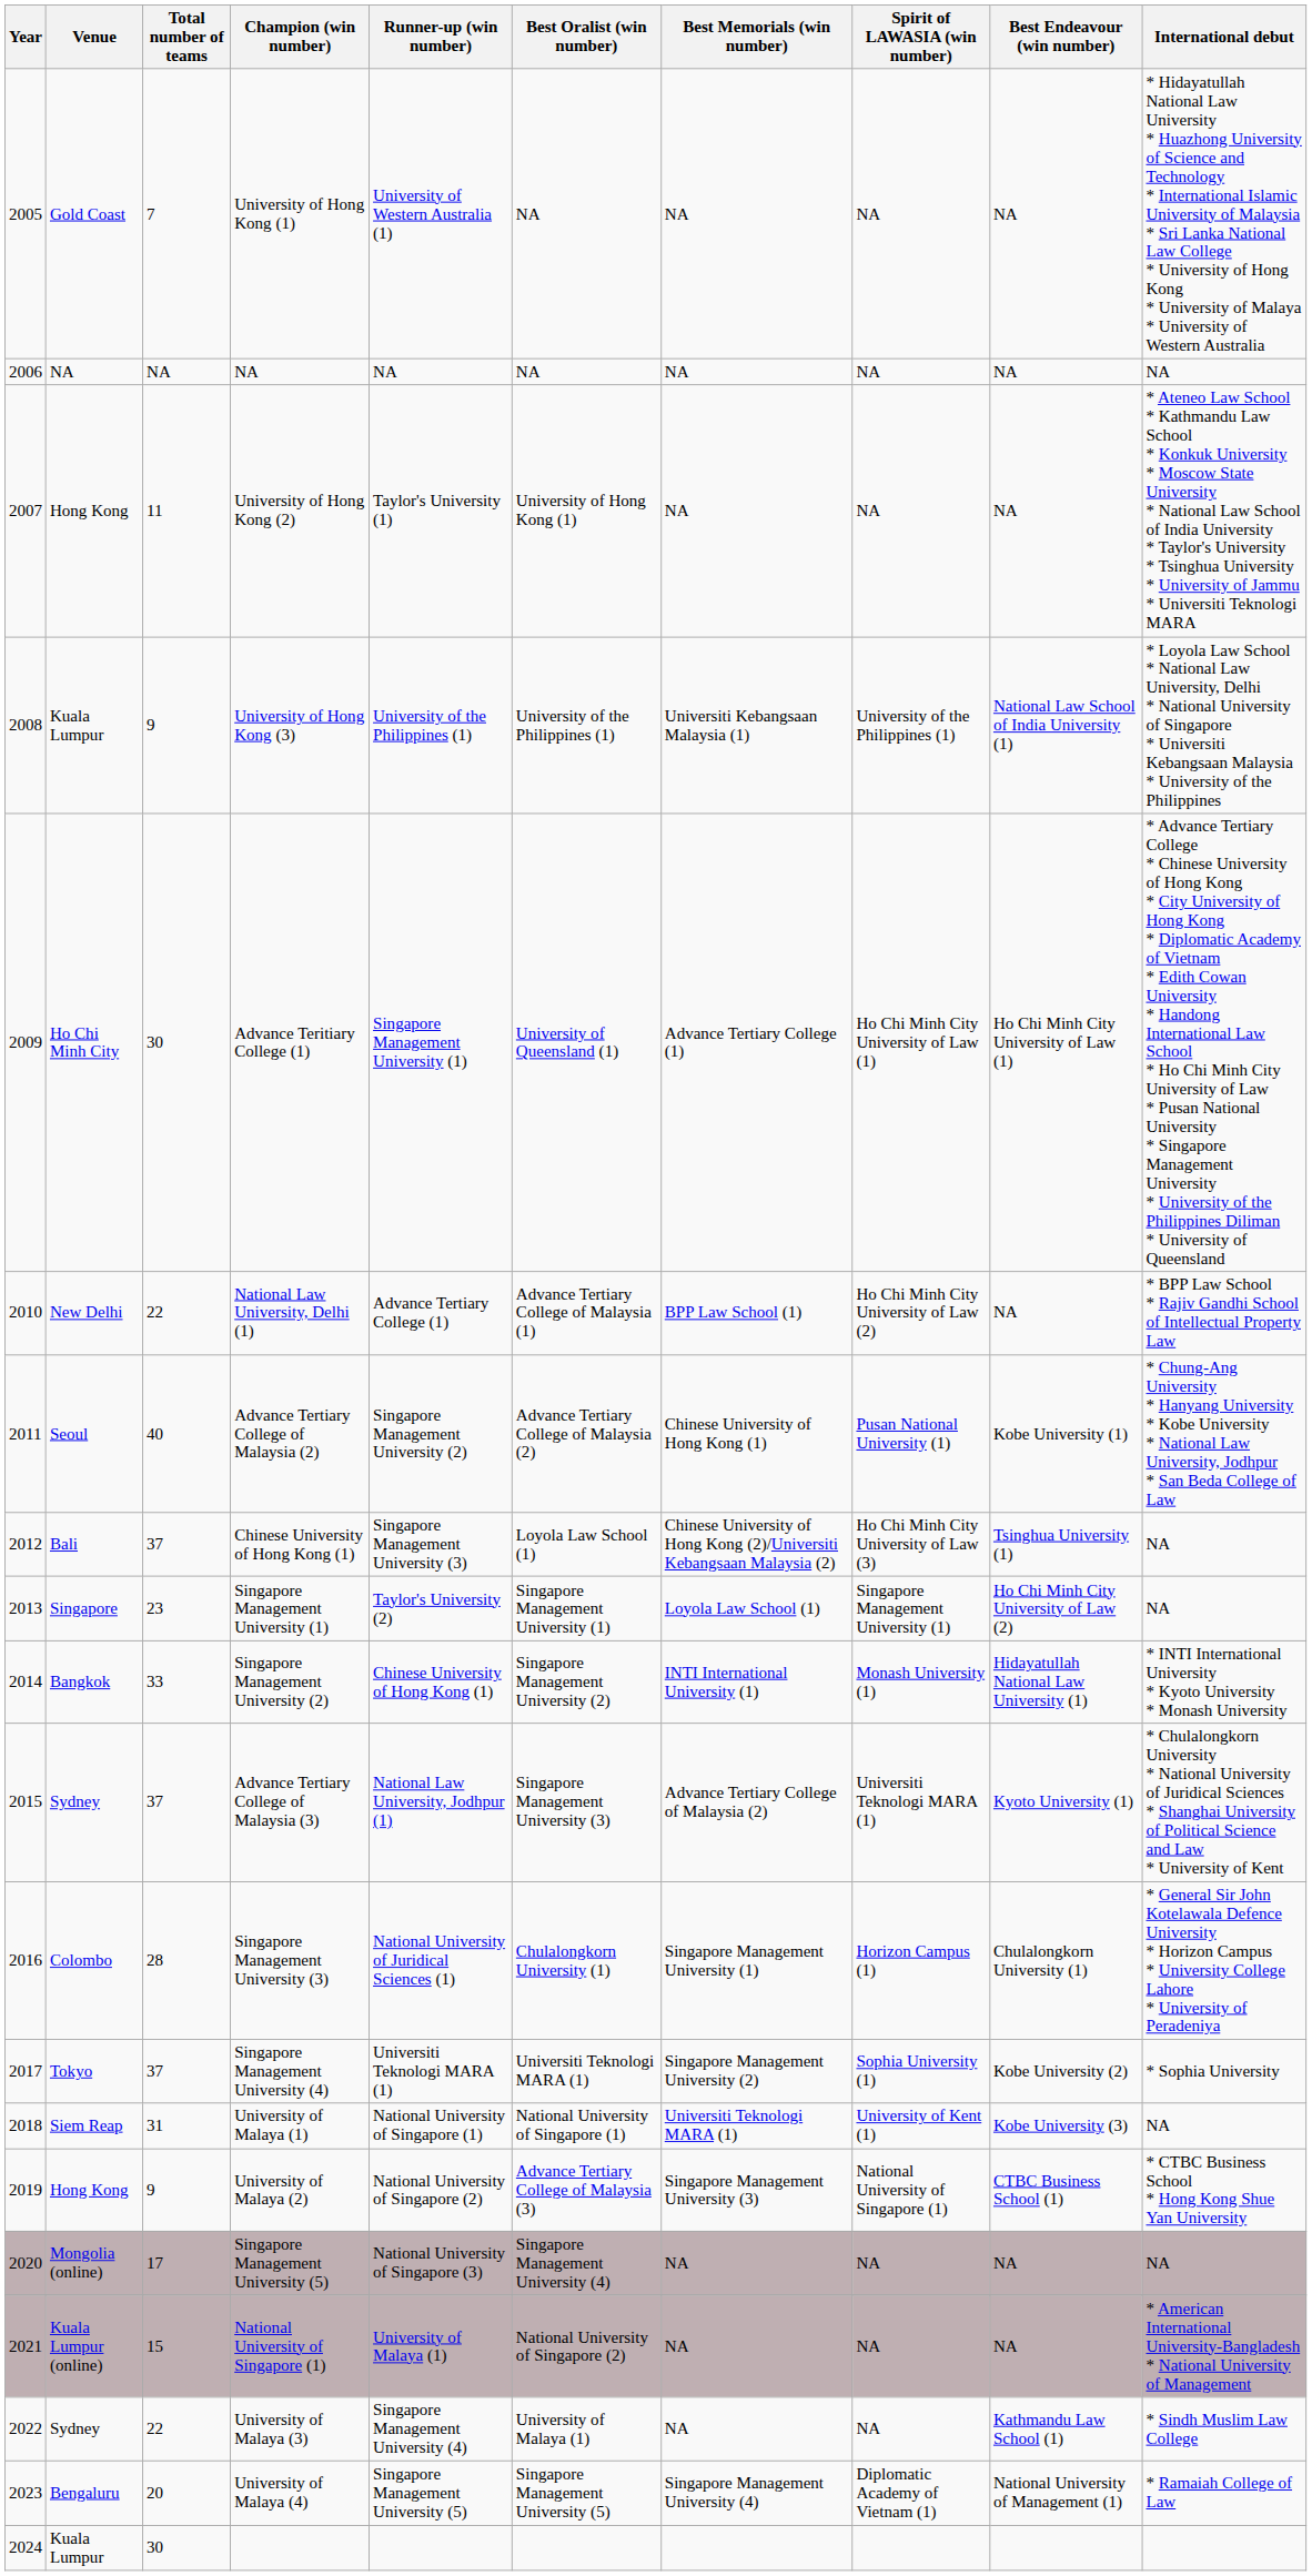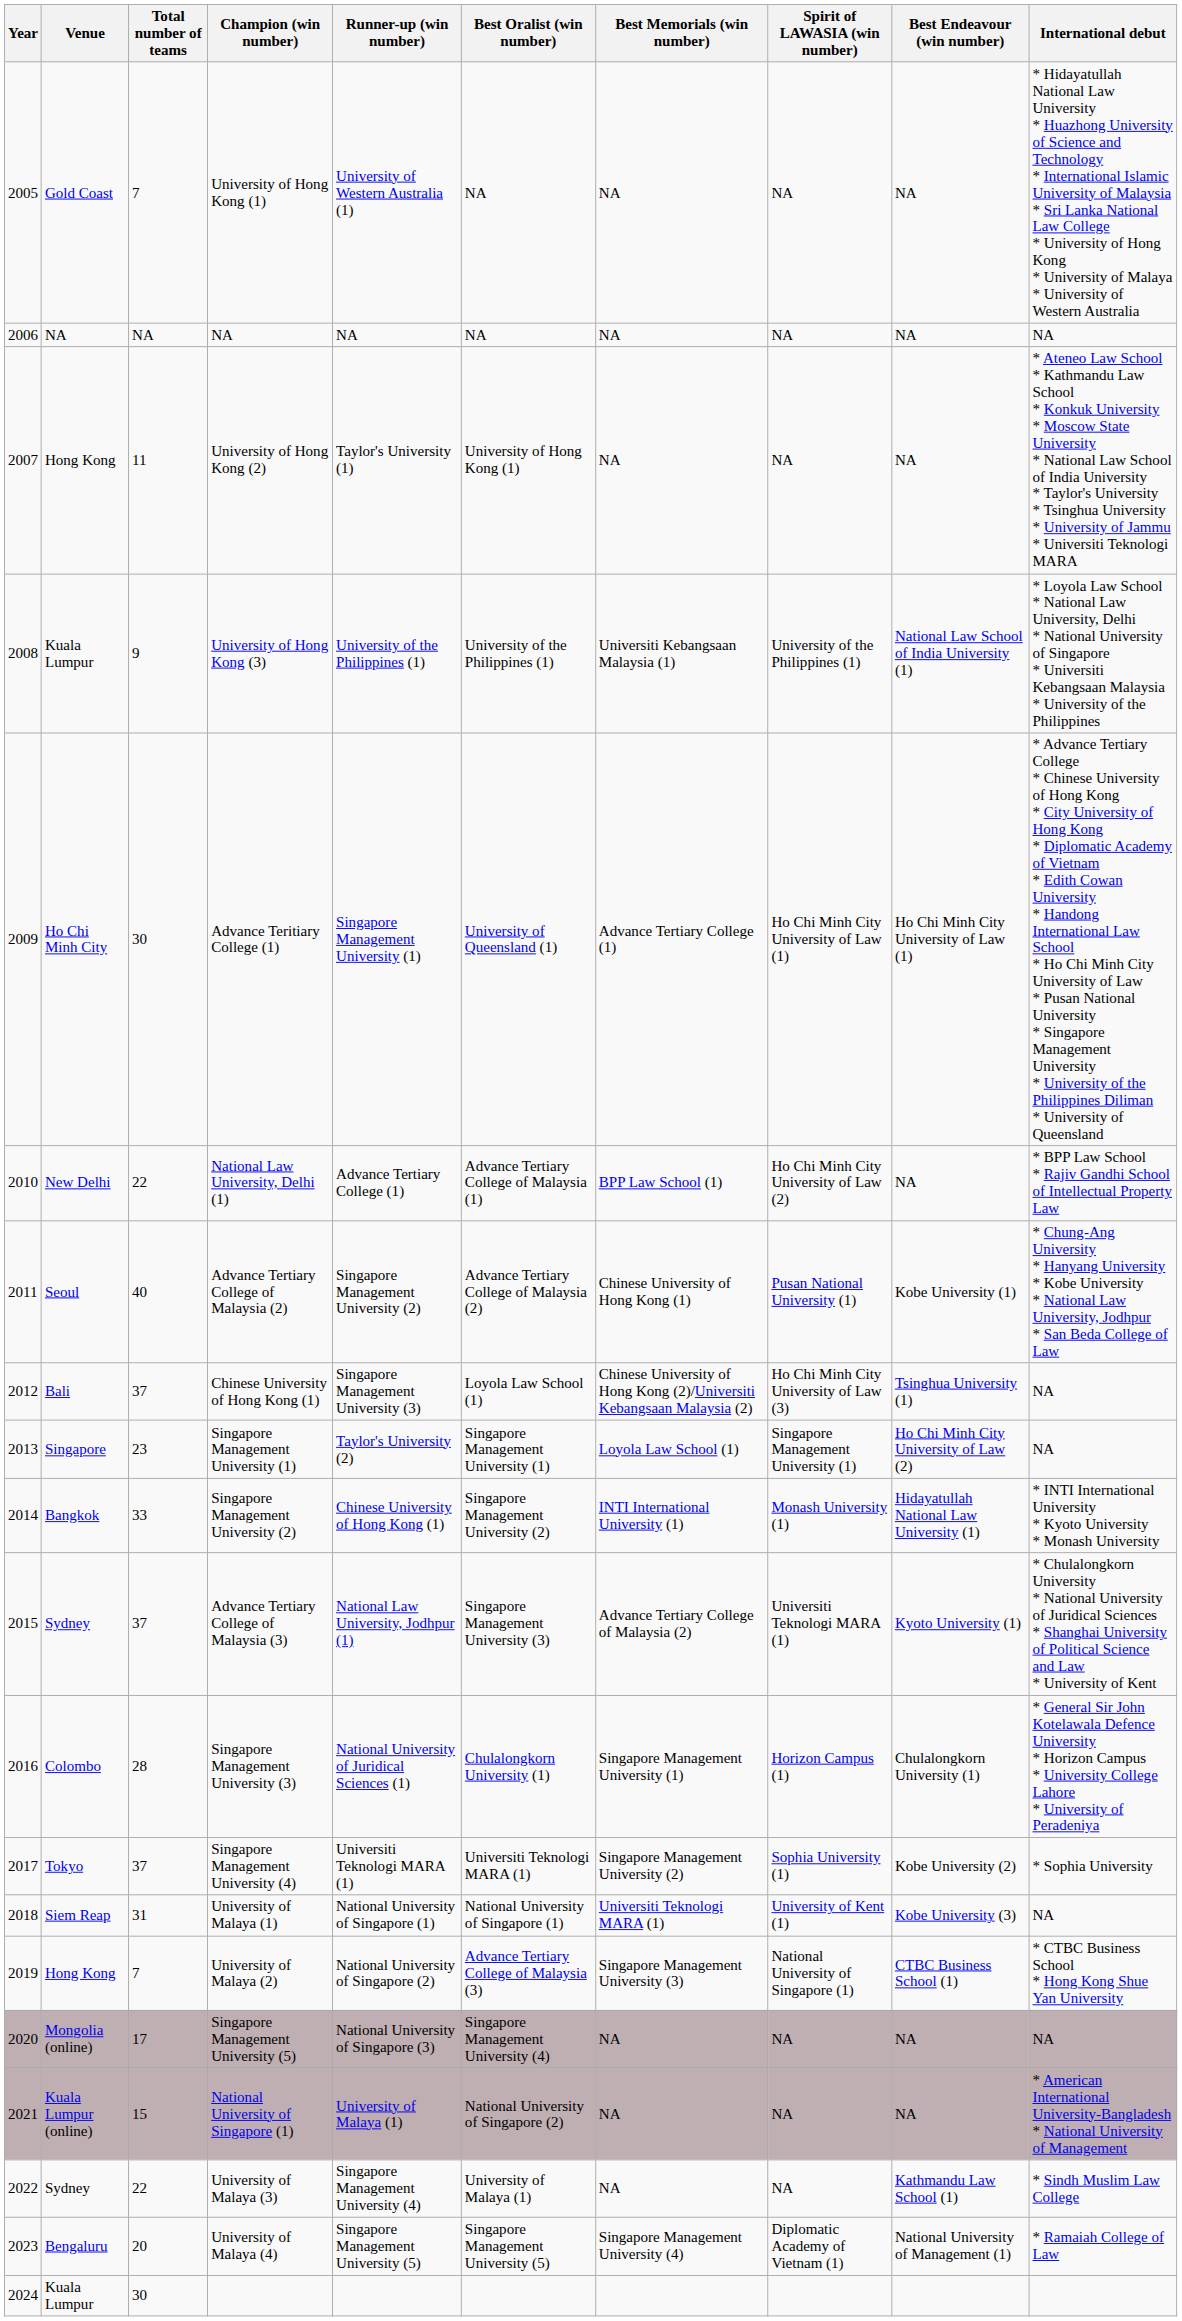University of Malaya (2) | Total number of teams: 9 -> 7
